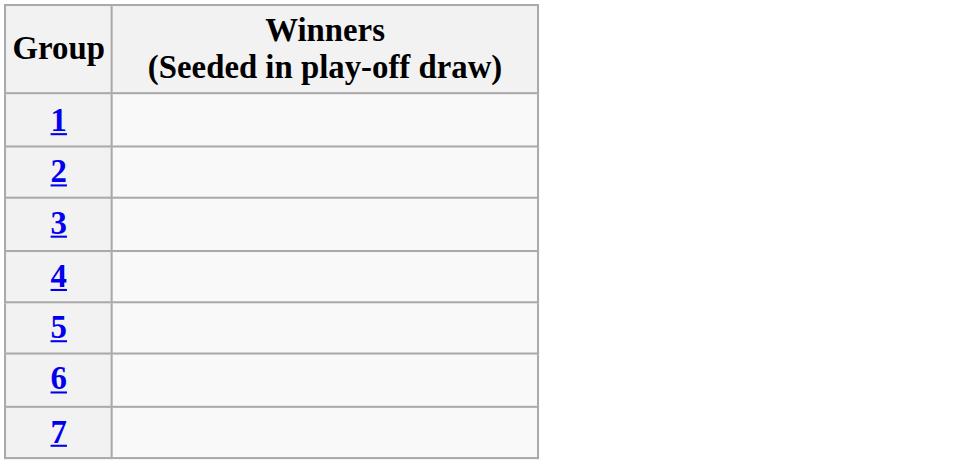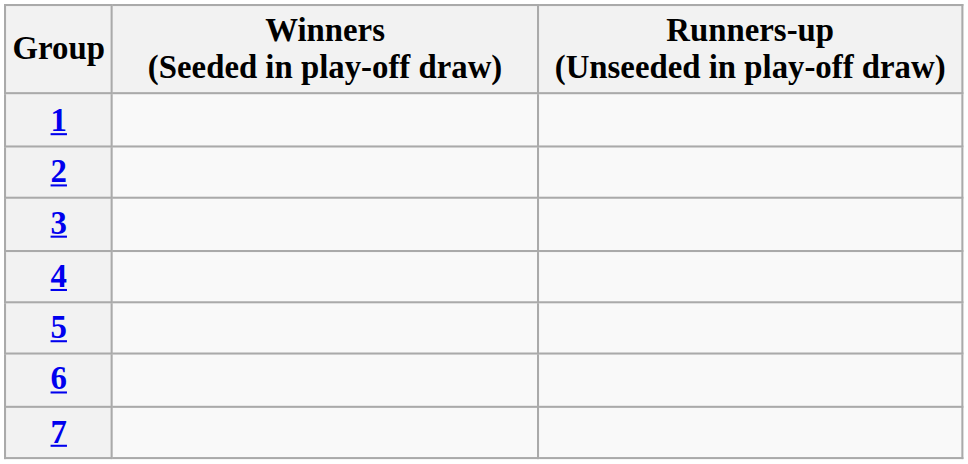+ column: Runners-up (Unseeded in play-off draw)
